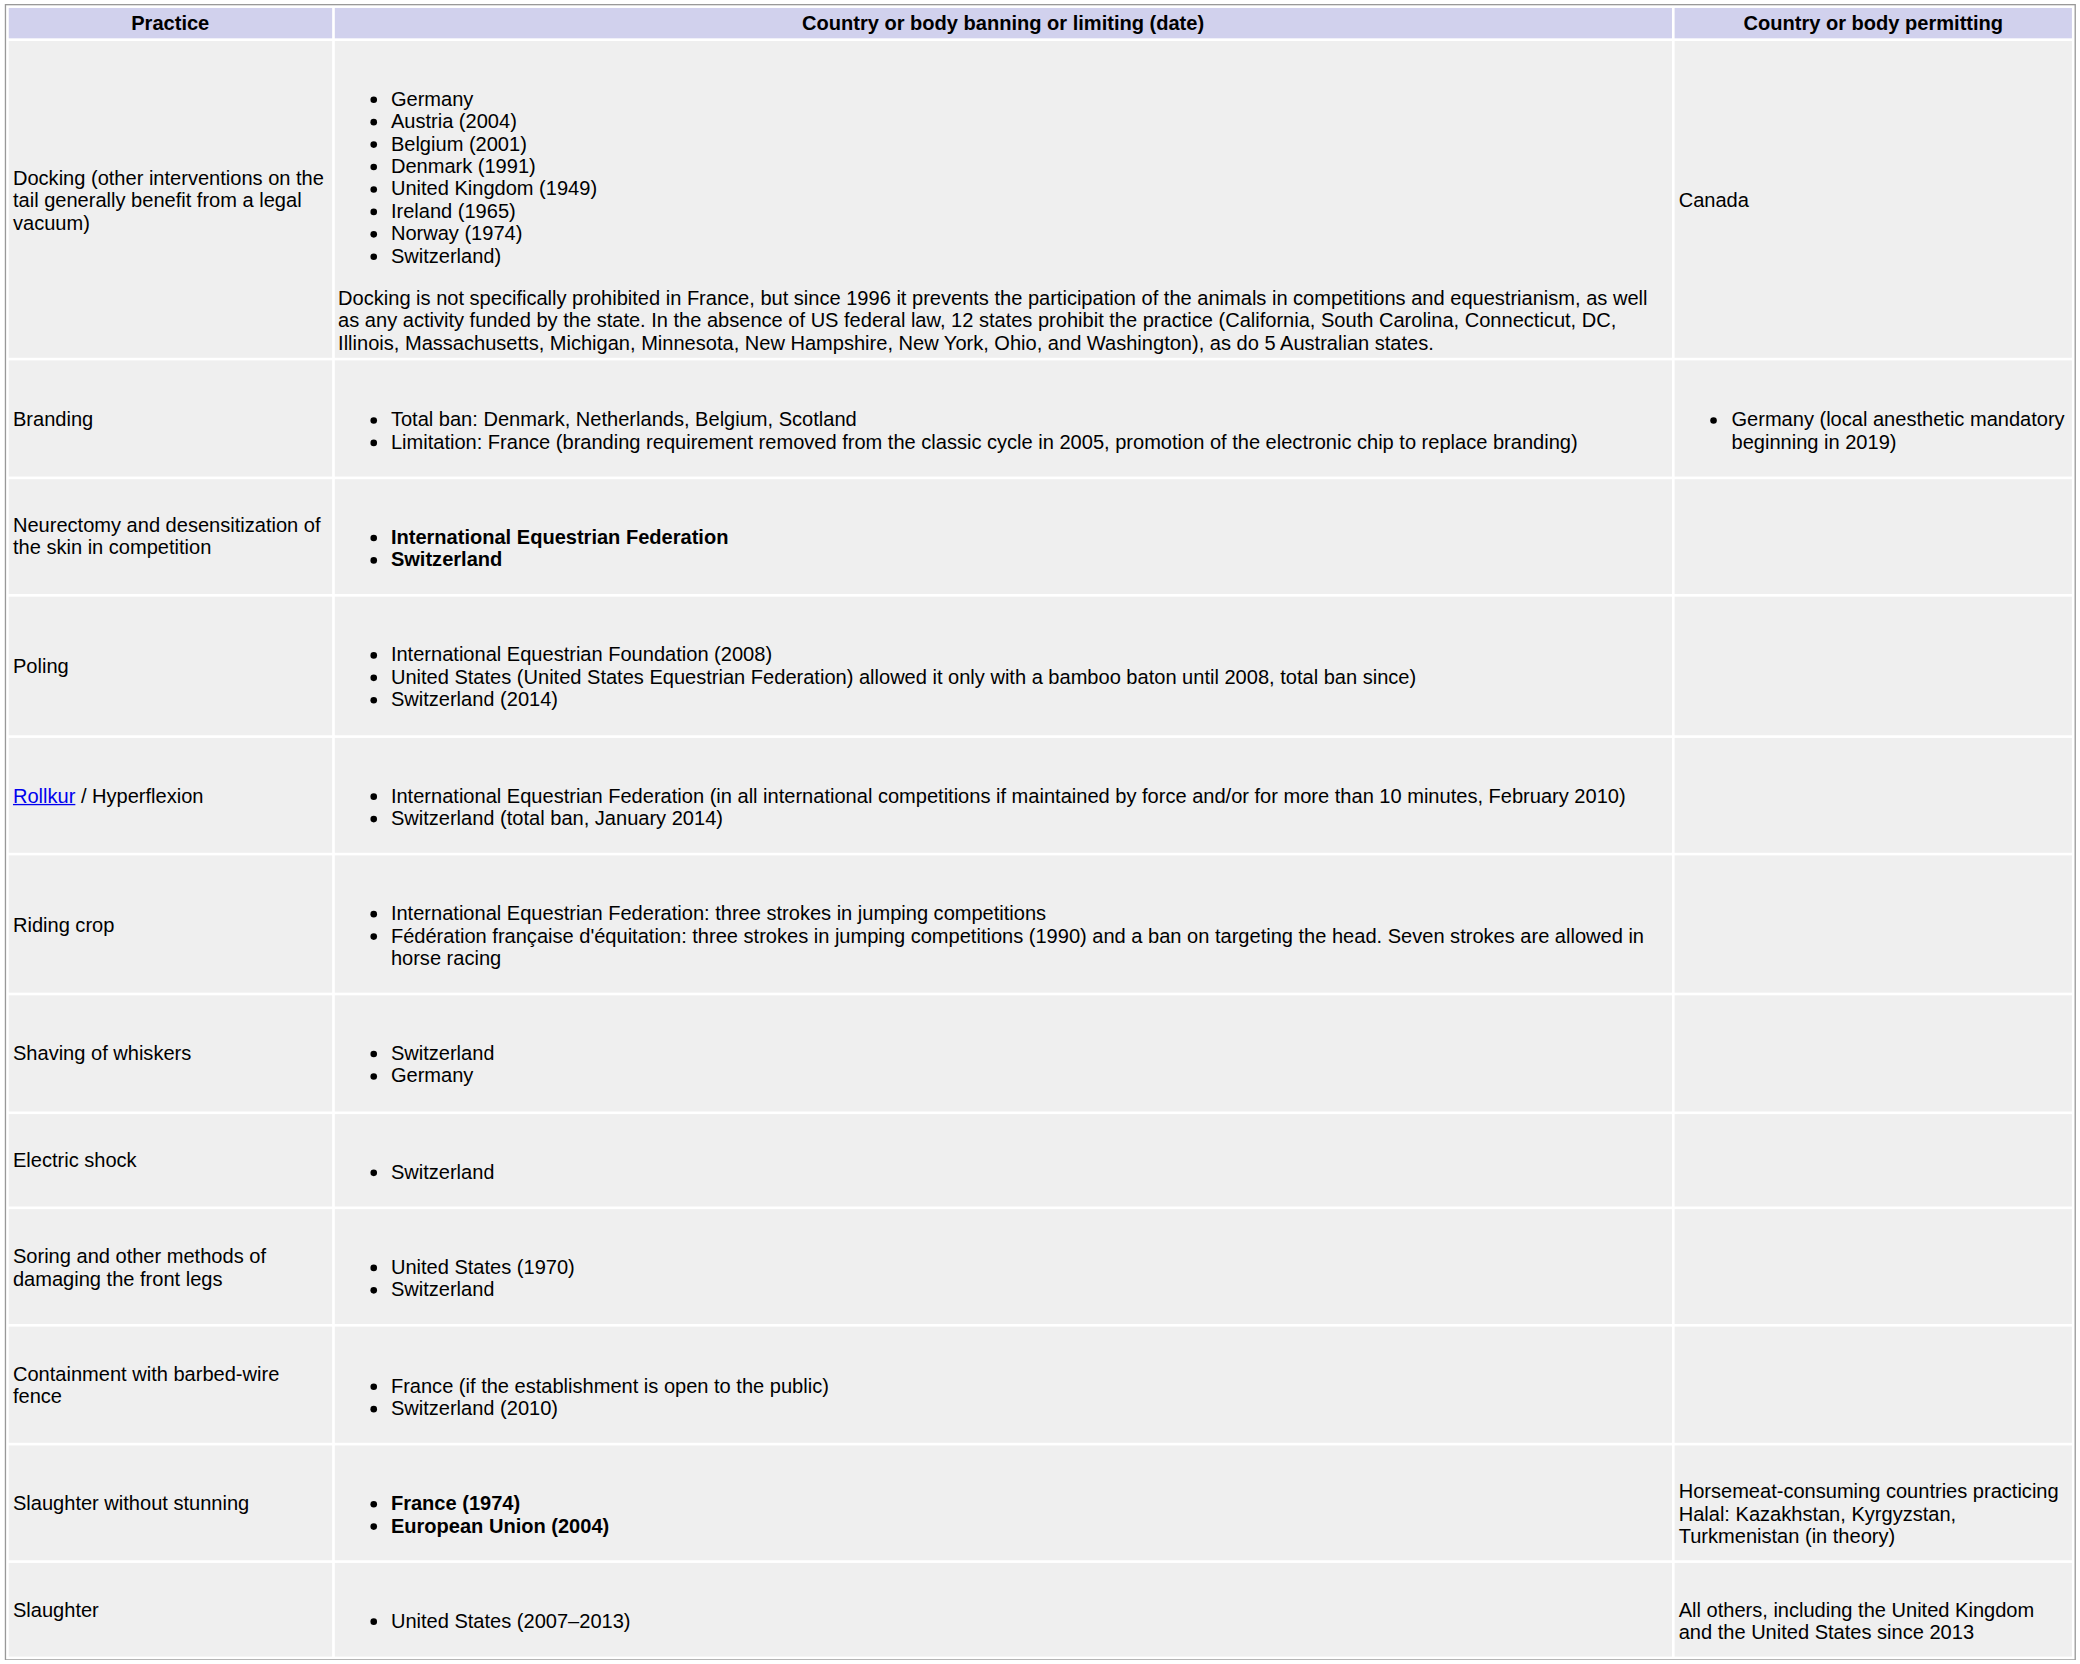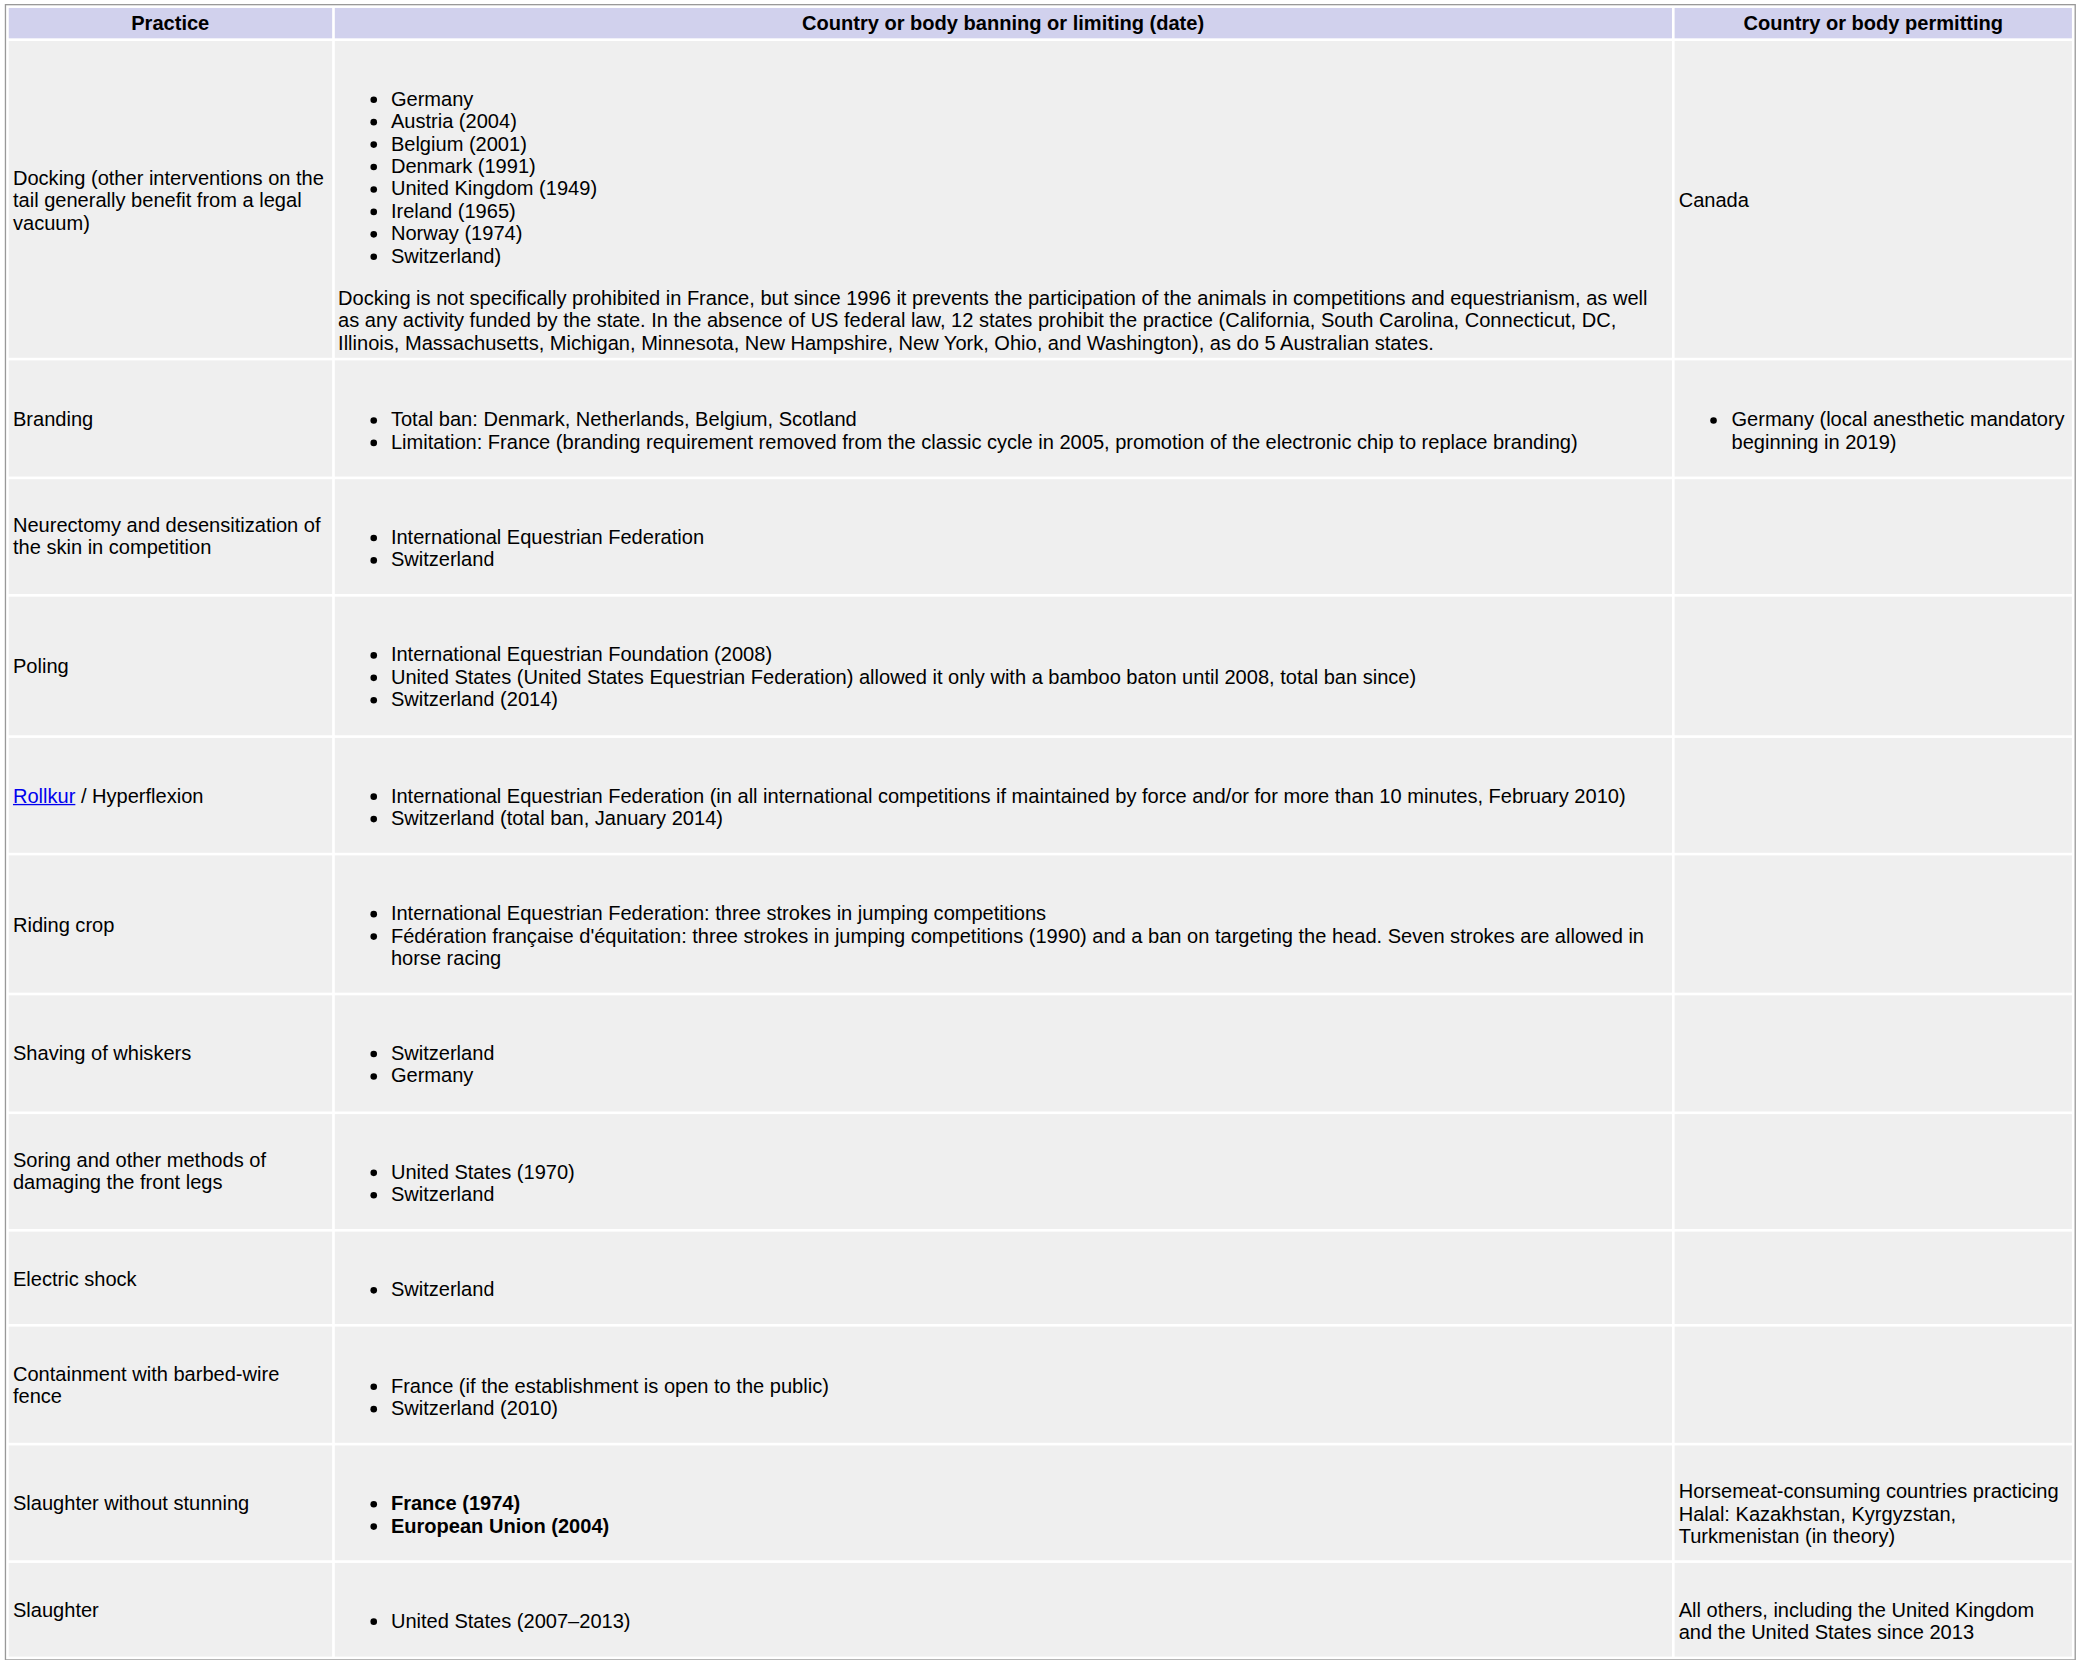Neurectomy and desensitization of the skin in competition | Country or body banning or limiting (date): bold -> normal
rows swapped: Soring and other methods of damaging the front legs <-> Electric shock
